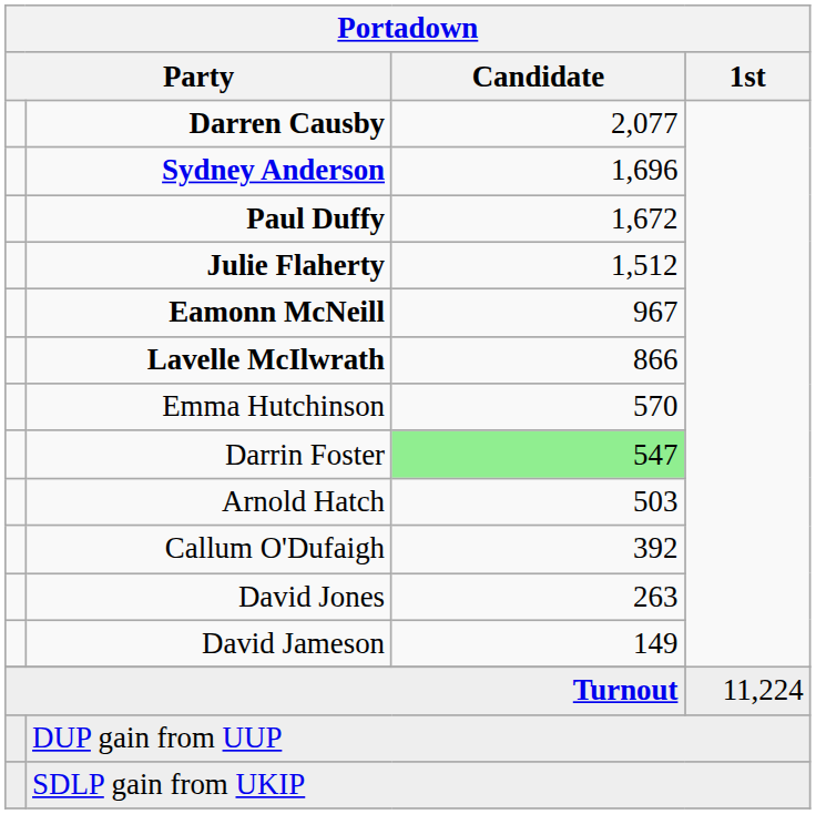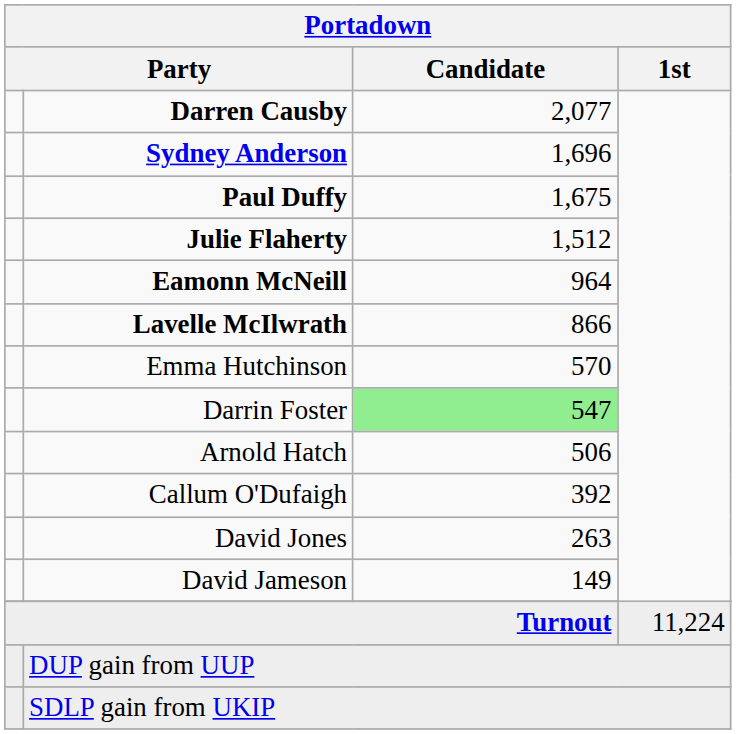Paul Duffy | Portadown / Candidate: 1,672 -> 1,675
Eamonn McNeill | Portadown / Candidate: 967 -> 964
Arnold Hatch | Portadown / Candidate: 503 -> 506
